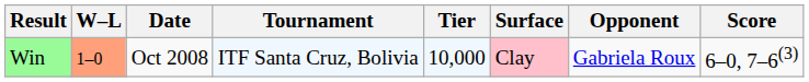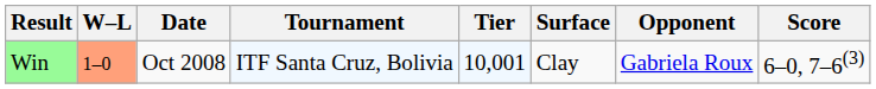Win | Tier: 10,000 -> 10,001
Win | Surface: pink background -> no background
